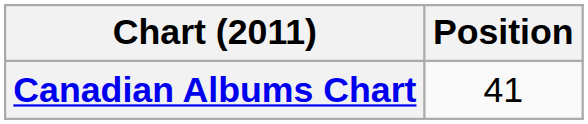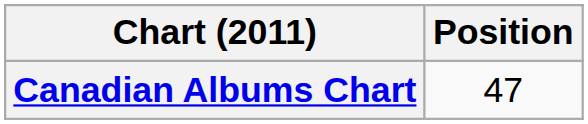Canadian Albums Chart | Position: 41 -> 47
